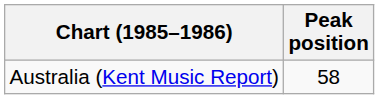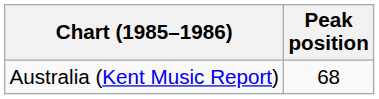Australia (Kent Music Report) | Peak position: 58 -> 68
